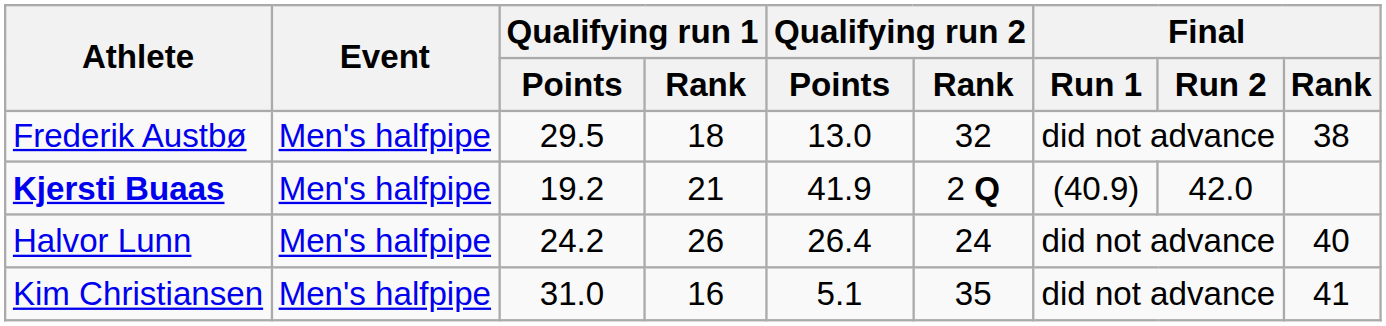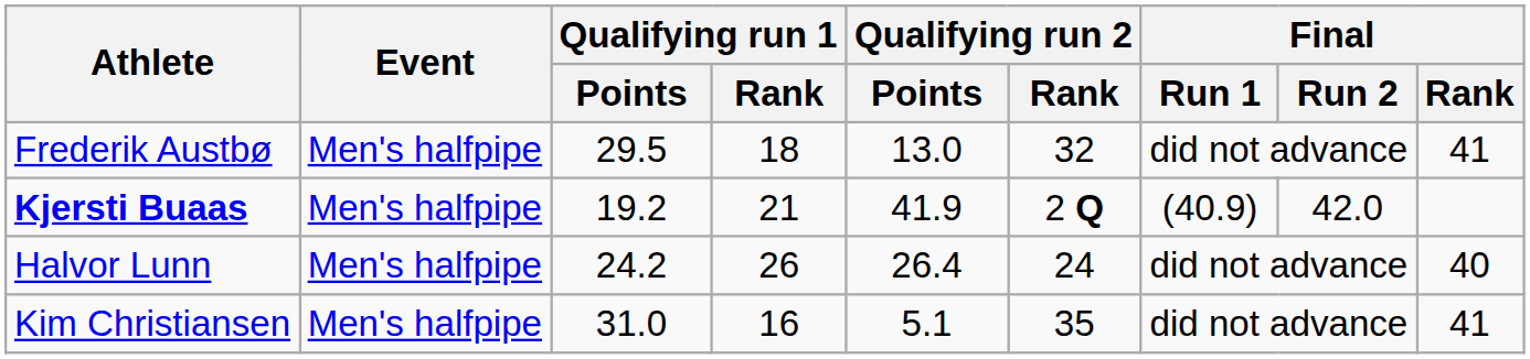Frederik Austbø | Final / Rank: 38 -> 41
